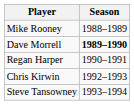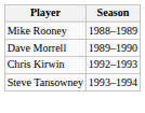Dave Morrell | Season: bold -> normal
- row: Regan Harper | 1990–1991
